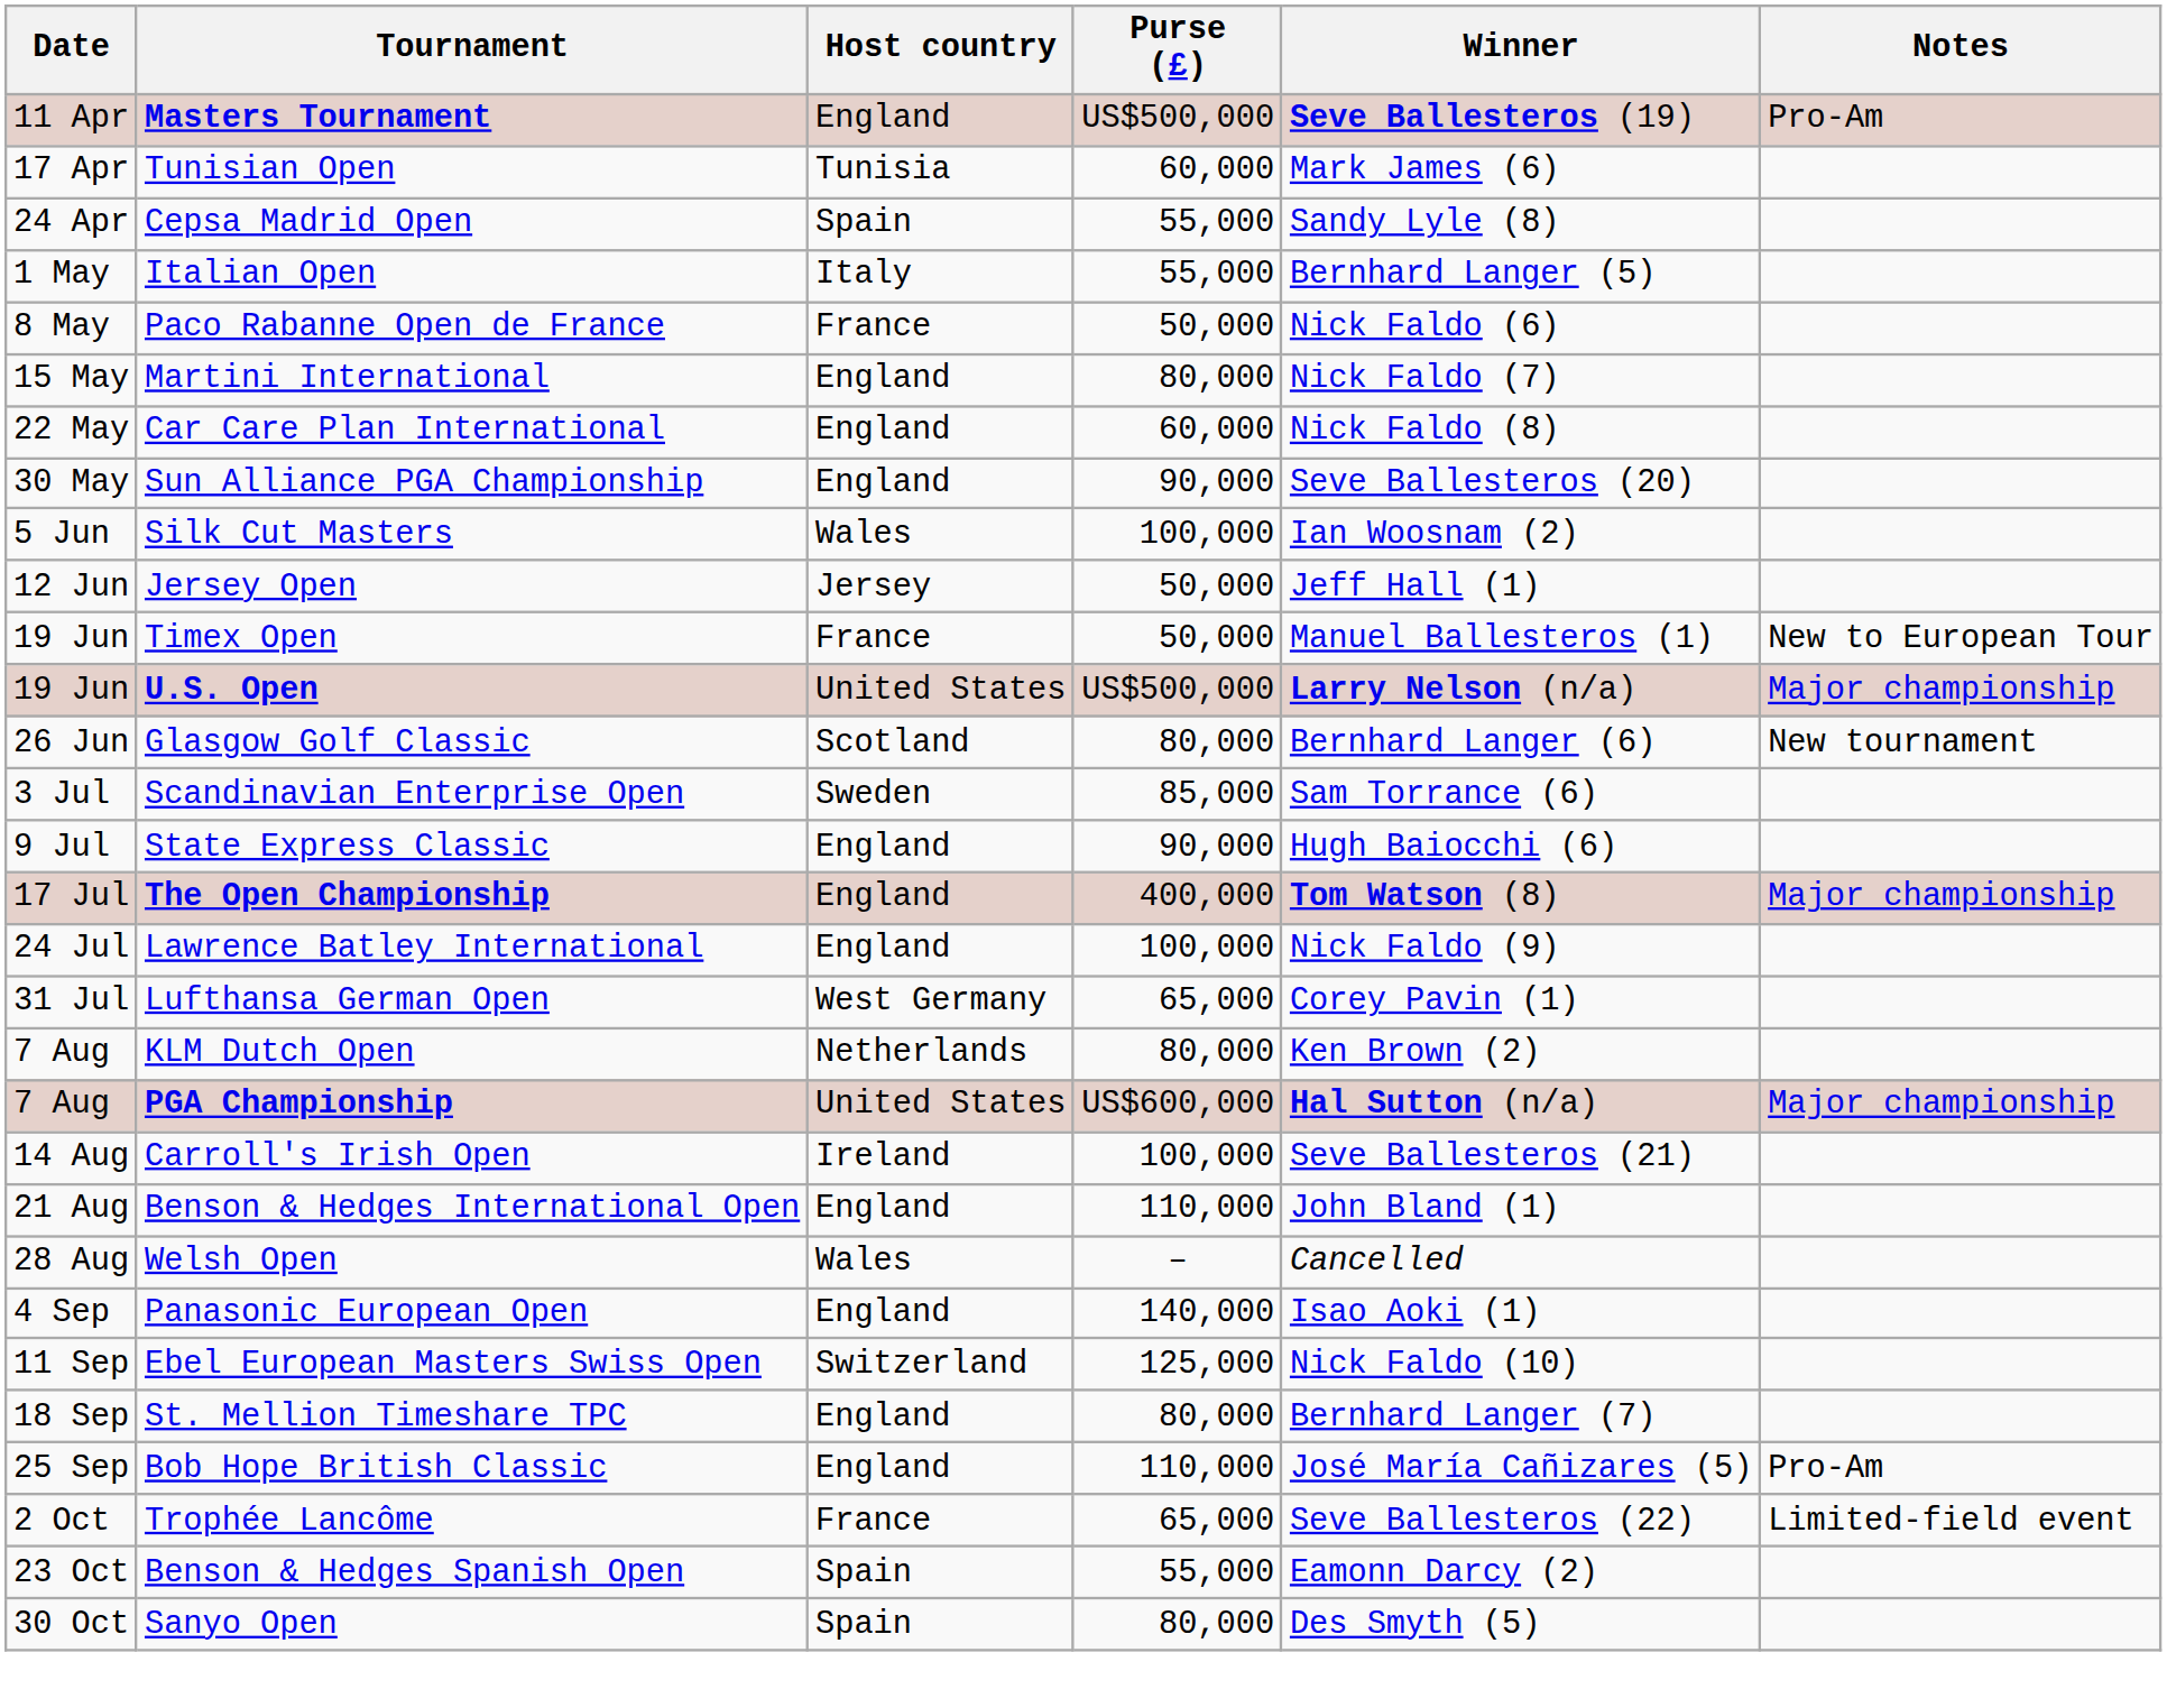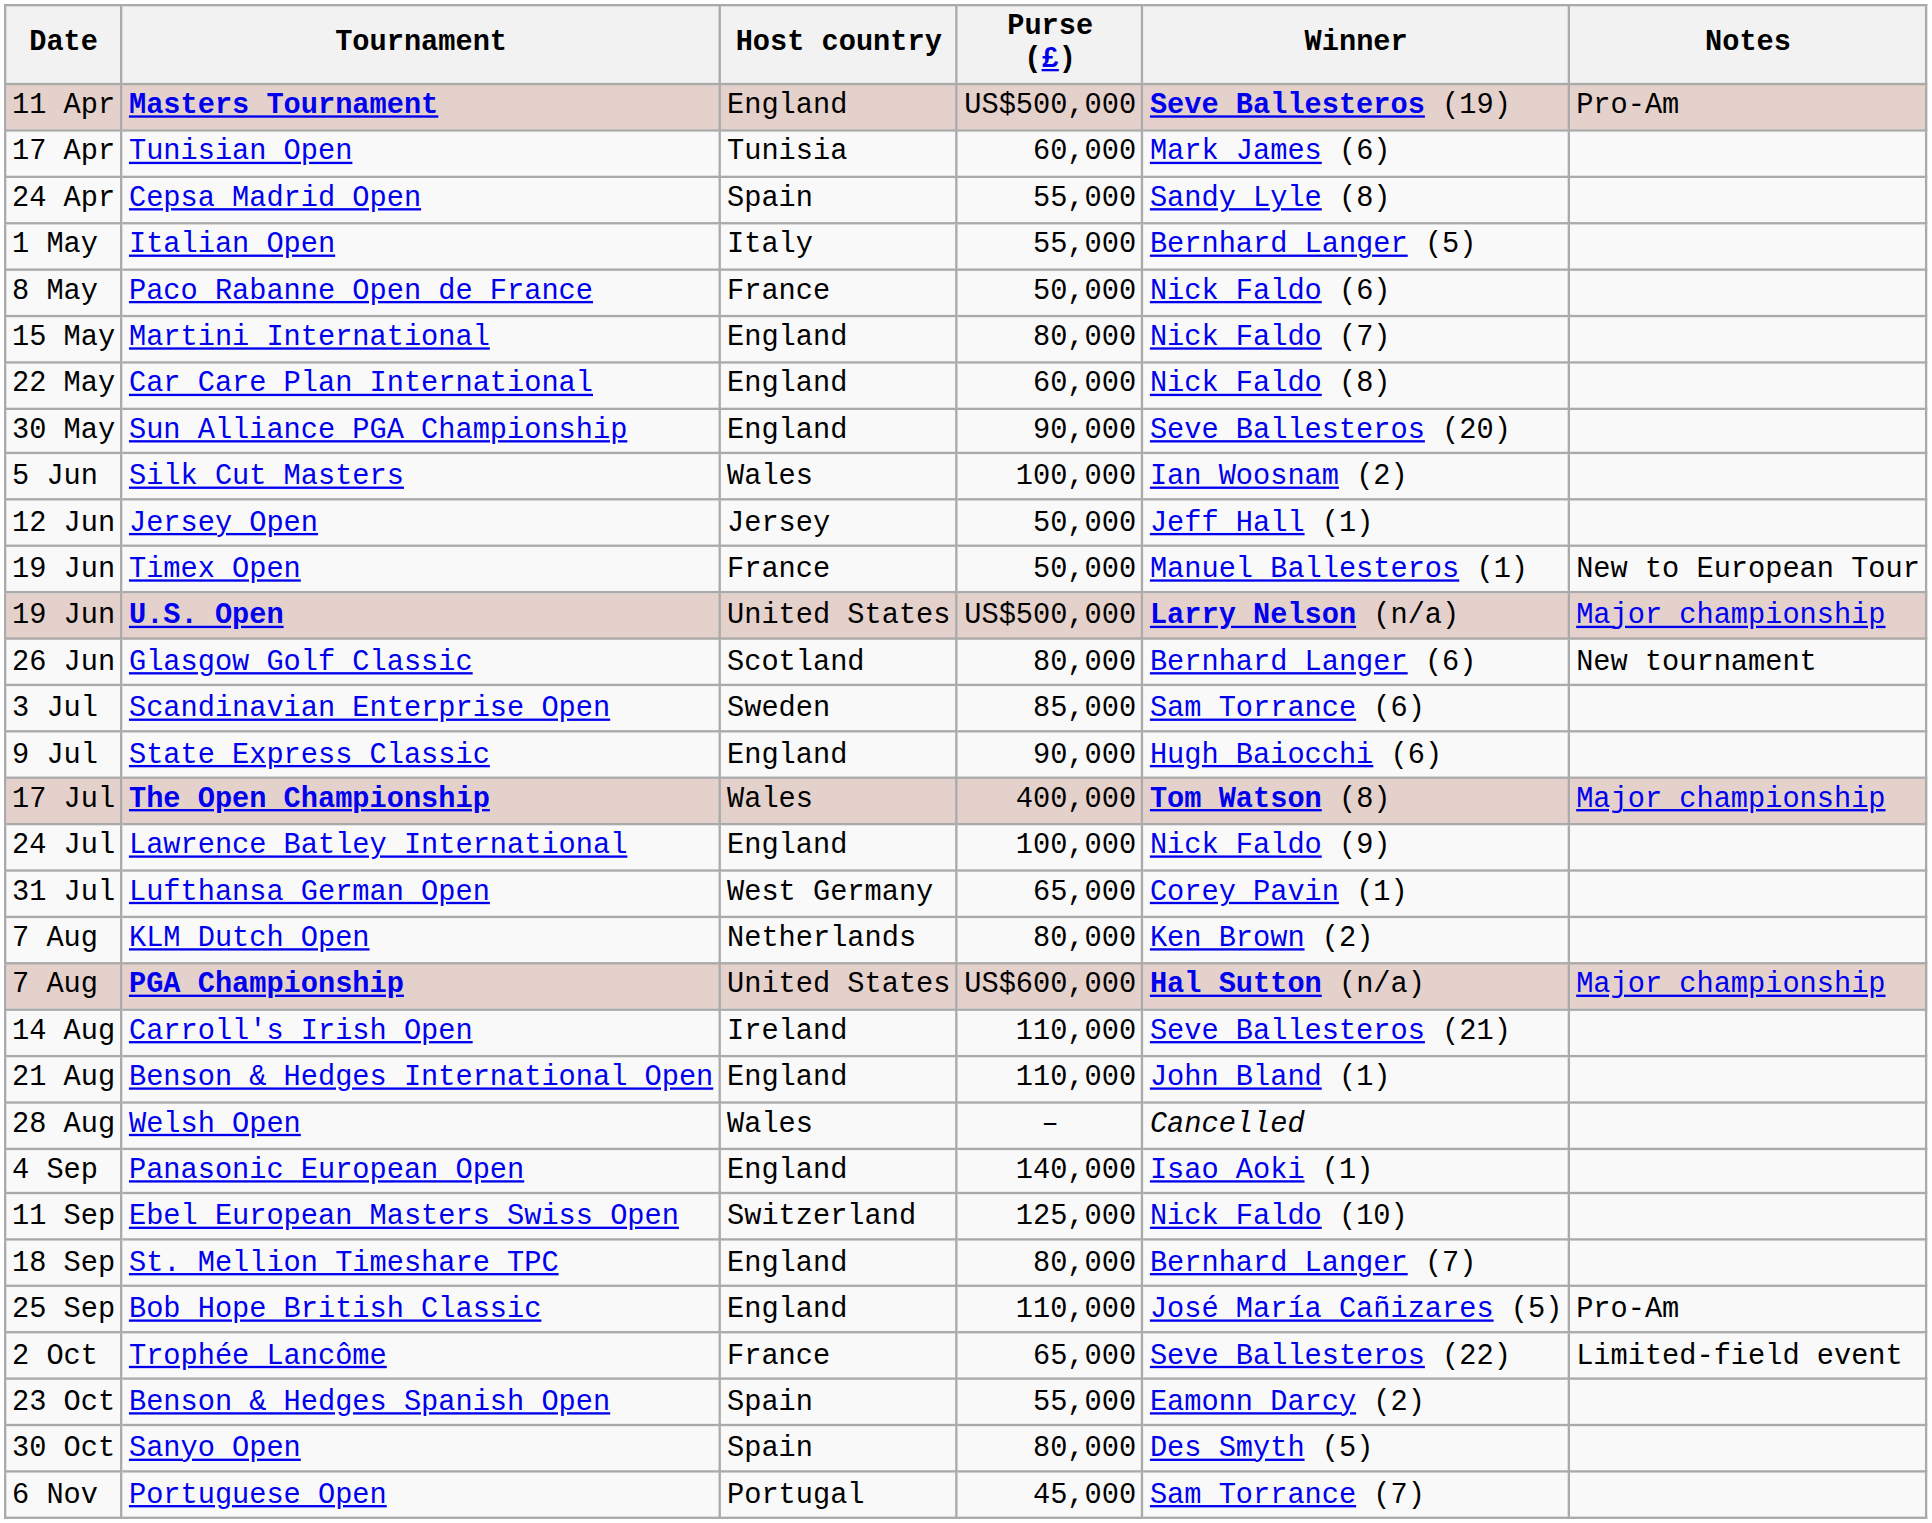The Open Championship | Host country: England -> Wales
Carroll's Irish Open | Purse (£): 100,000 -> 110,000
+ row: 6 Nov | Portuguese Open | Portugal | 45,000 | Sam Torrance (7)
